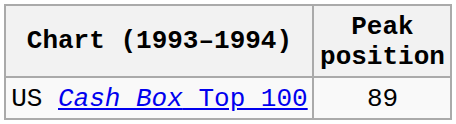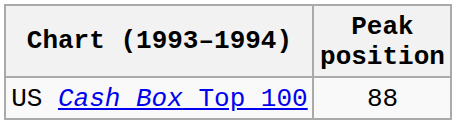US Cash Box Top 100 | Peak position: 89 -> 88
